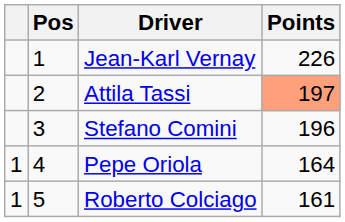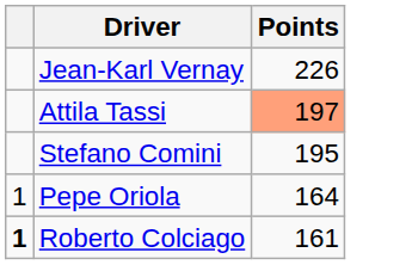- column: Pos | 1 | 2 | 3 | 4 | 5
Stefano Comini | Points: 196 -> 195
Roberto Colciago | column 1: normal -> bold
